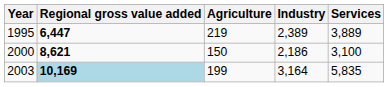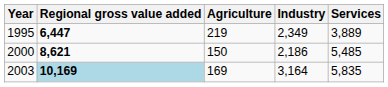1995 | Industry: 2,389 -> 2,349
2000 | Services: 3,100 -> 5,485
2003 | Agriculture: 199 -> 169
